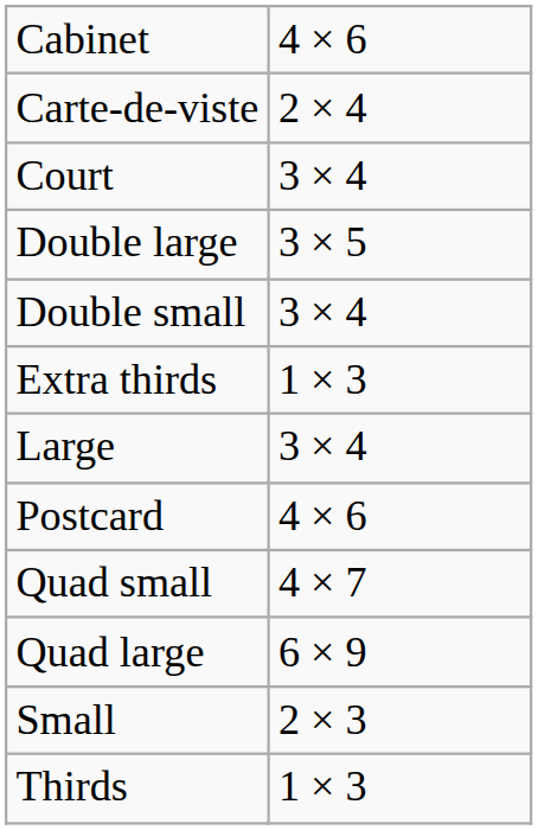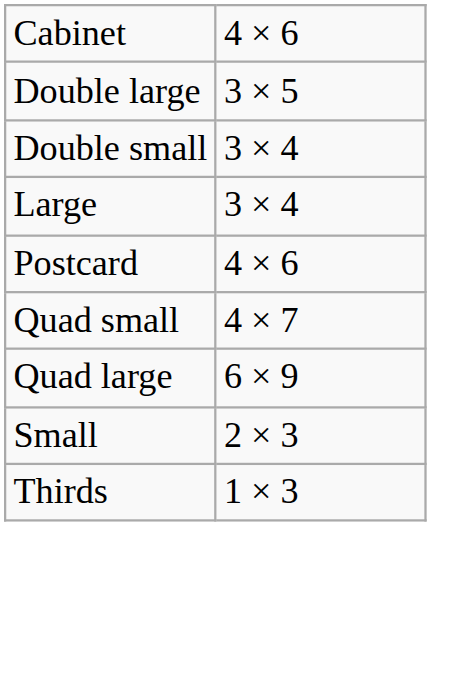- row: Carte‑de‑viste | 2 × 4
- row: Court | 3 × 4
- row: Extra thirds | 1 × 3
